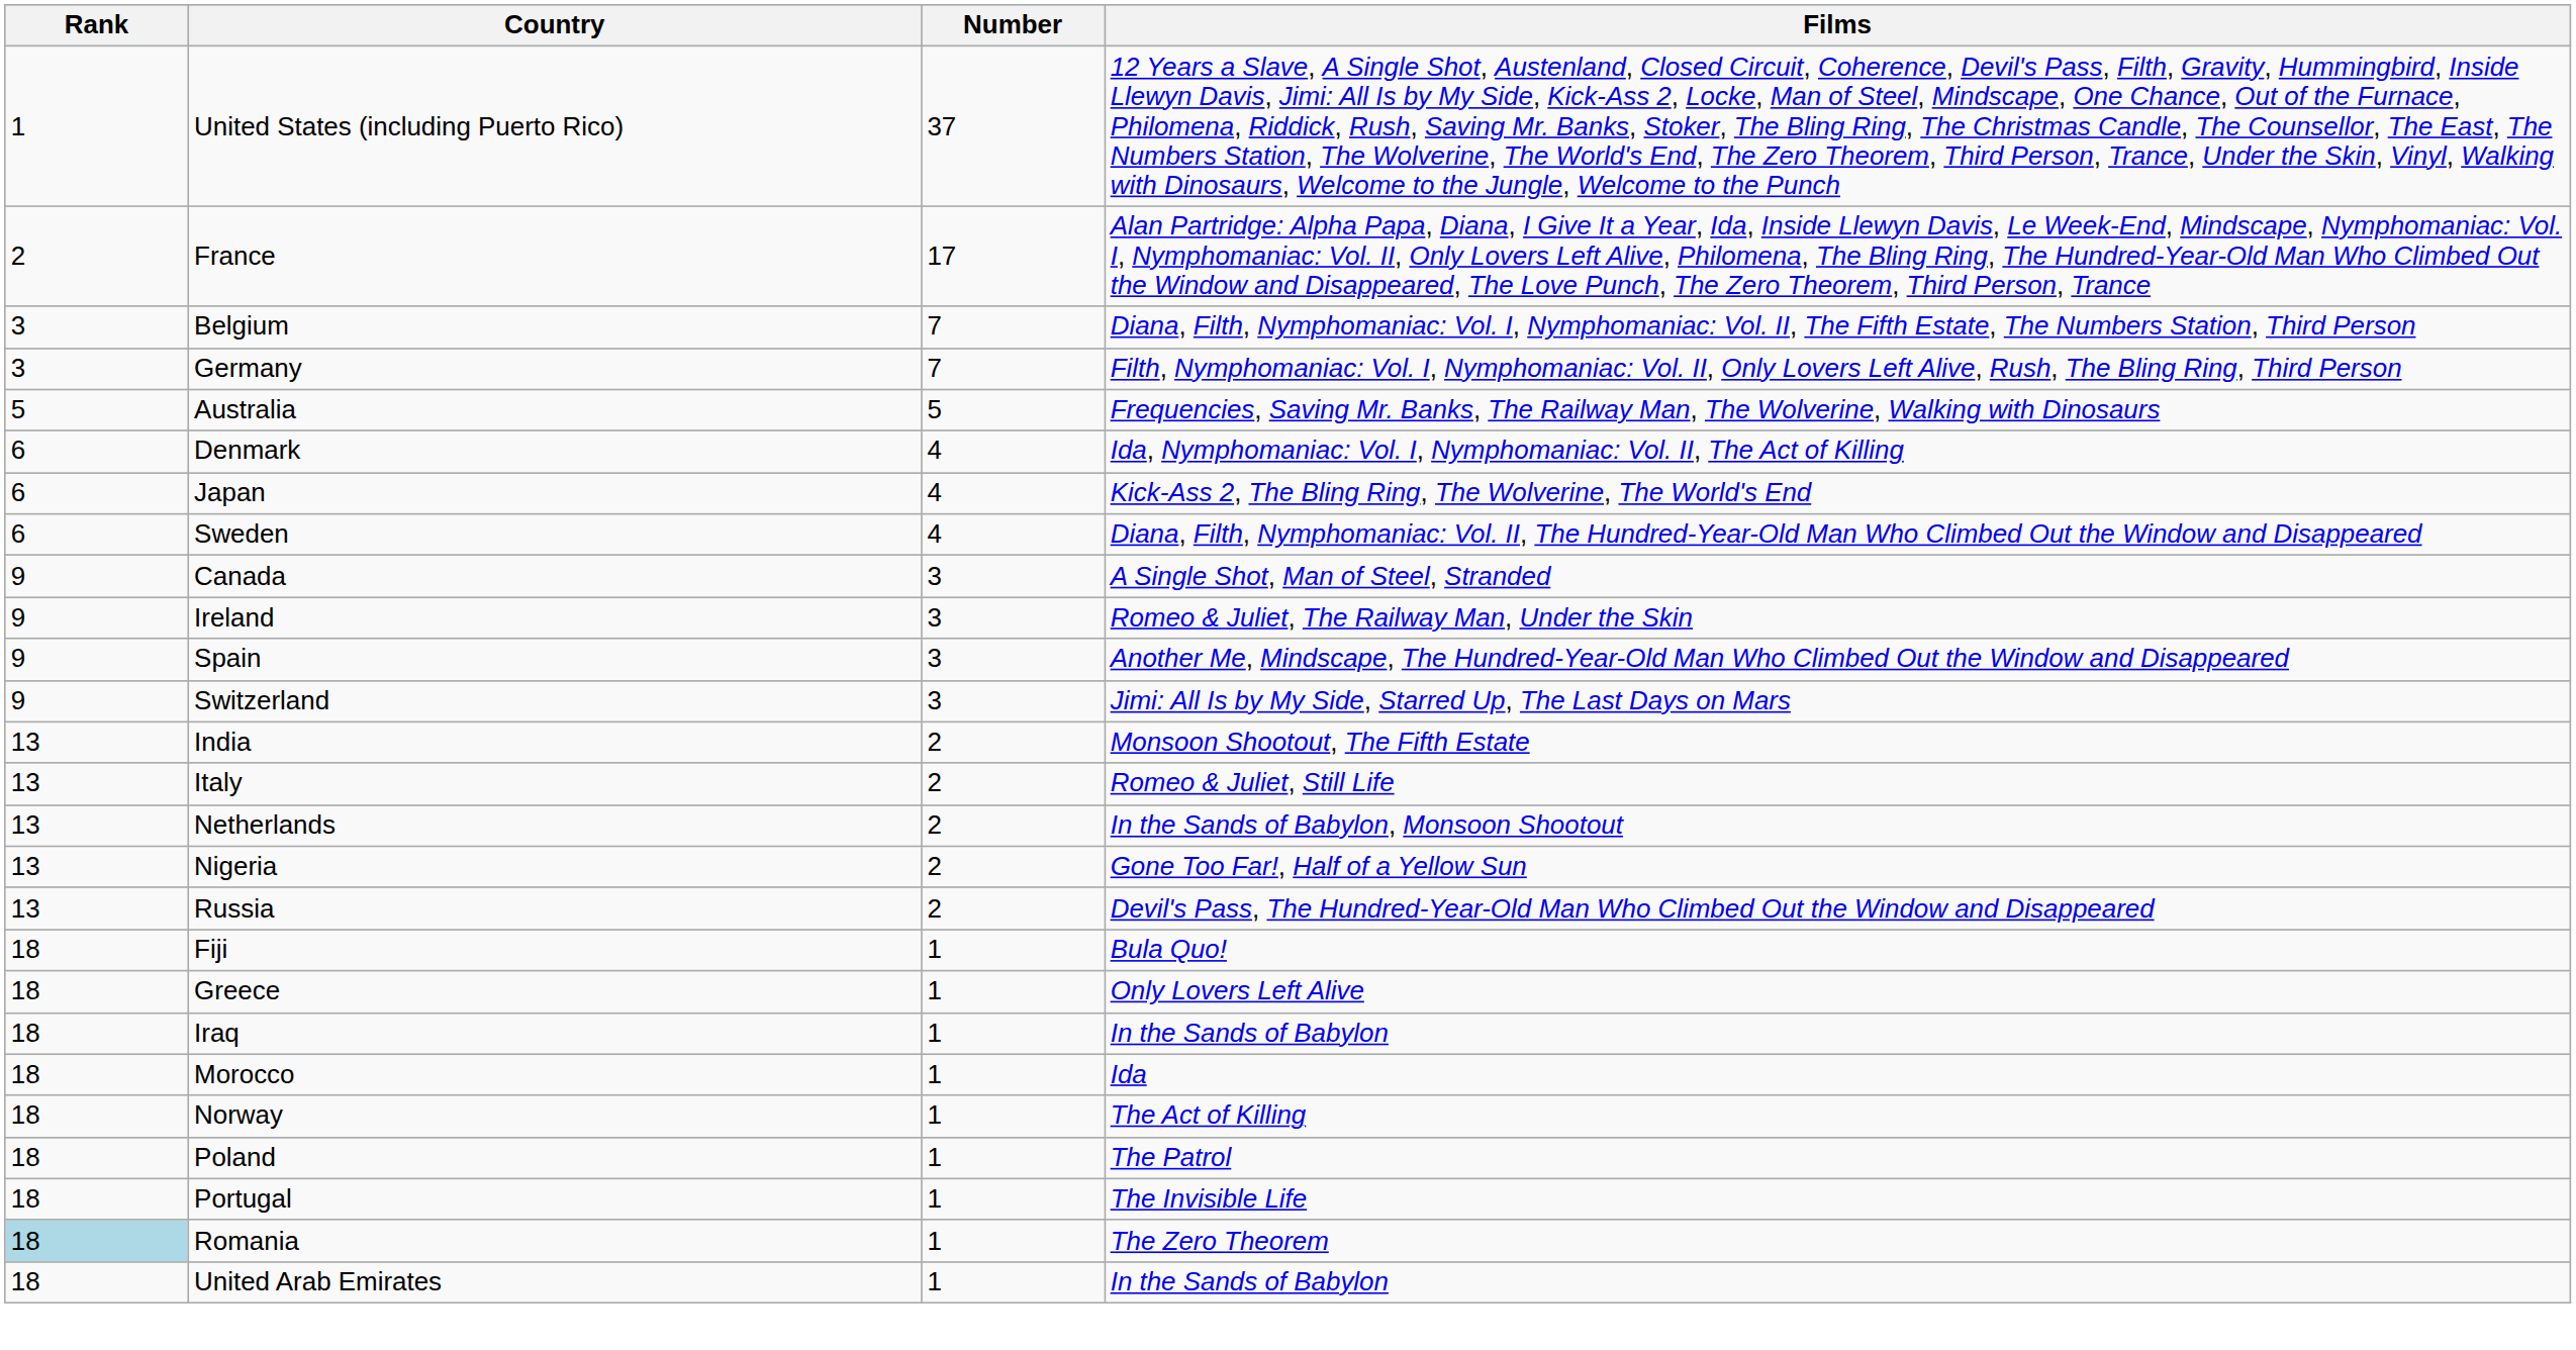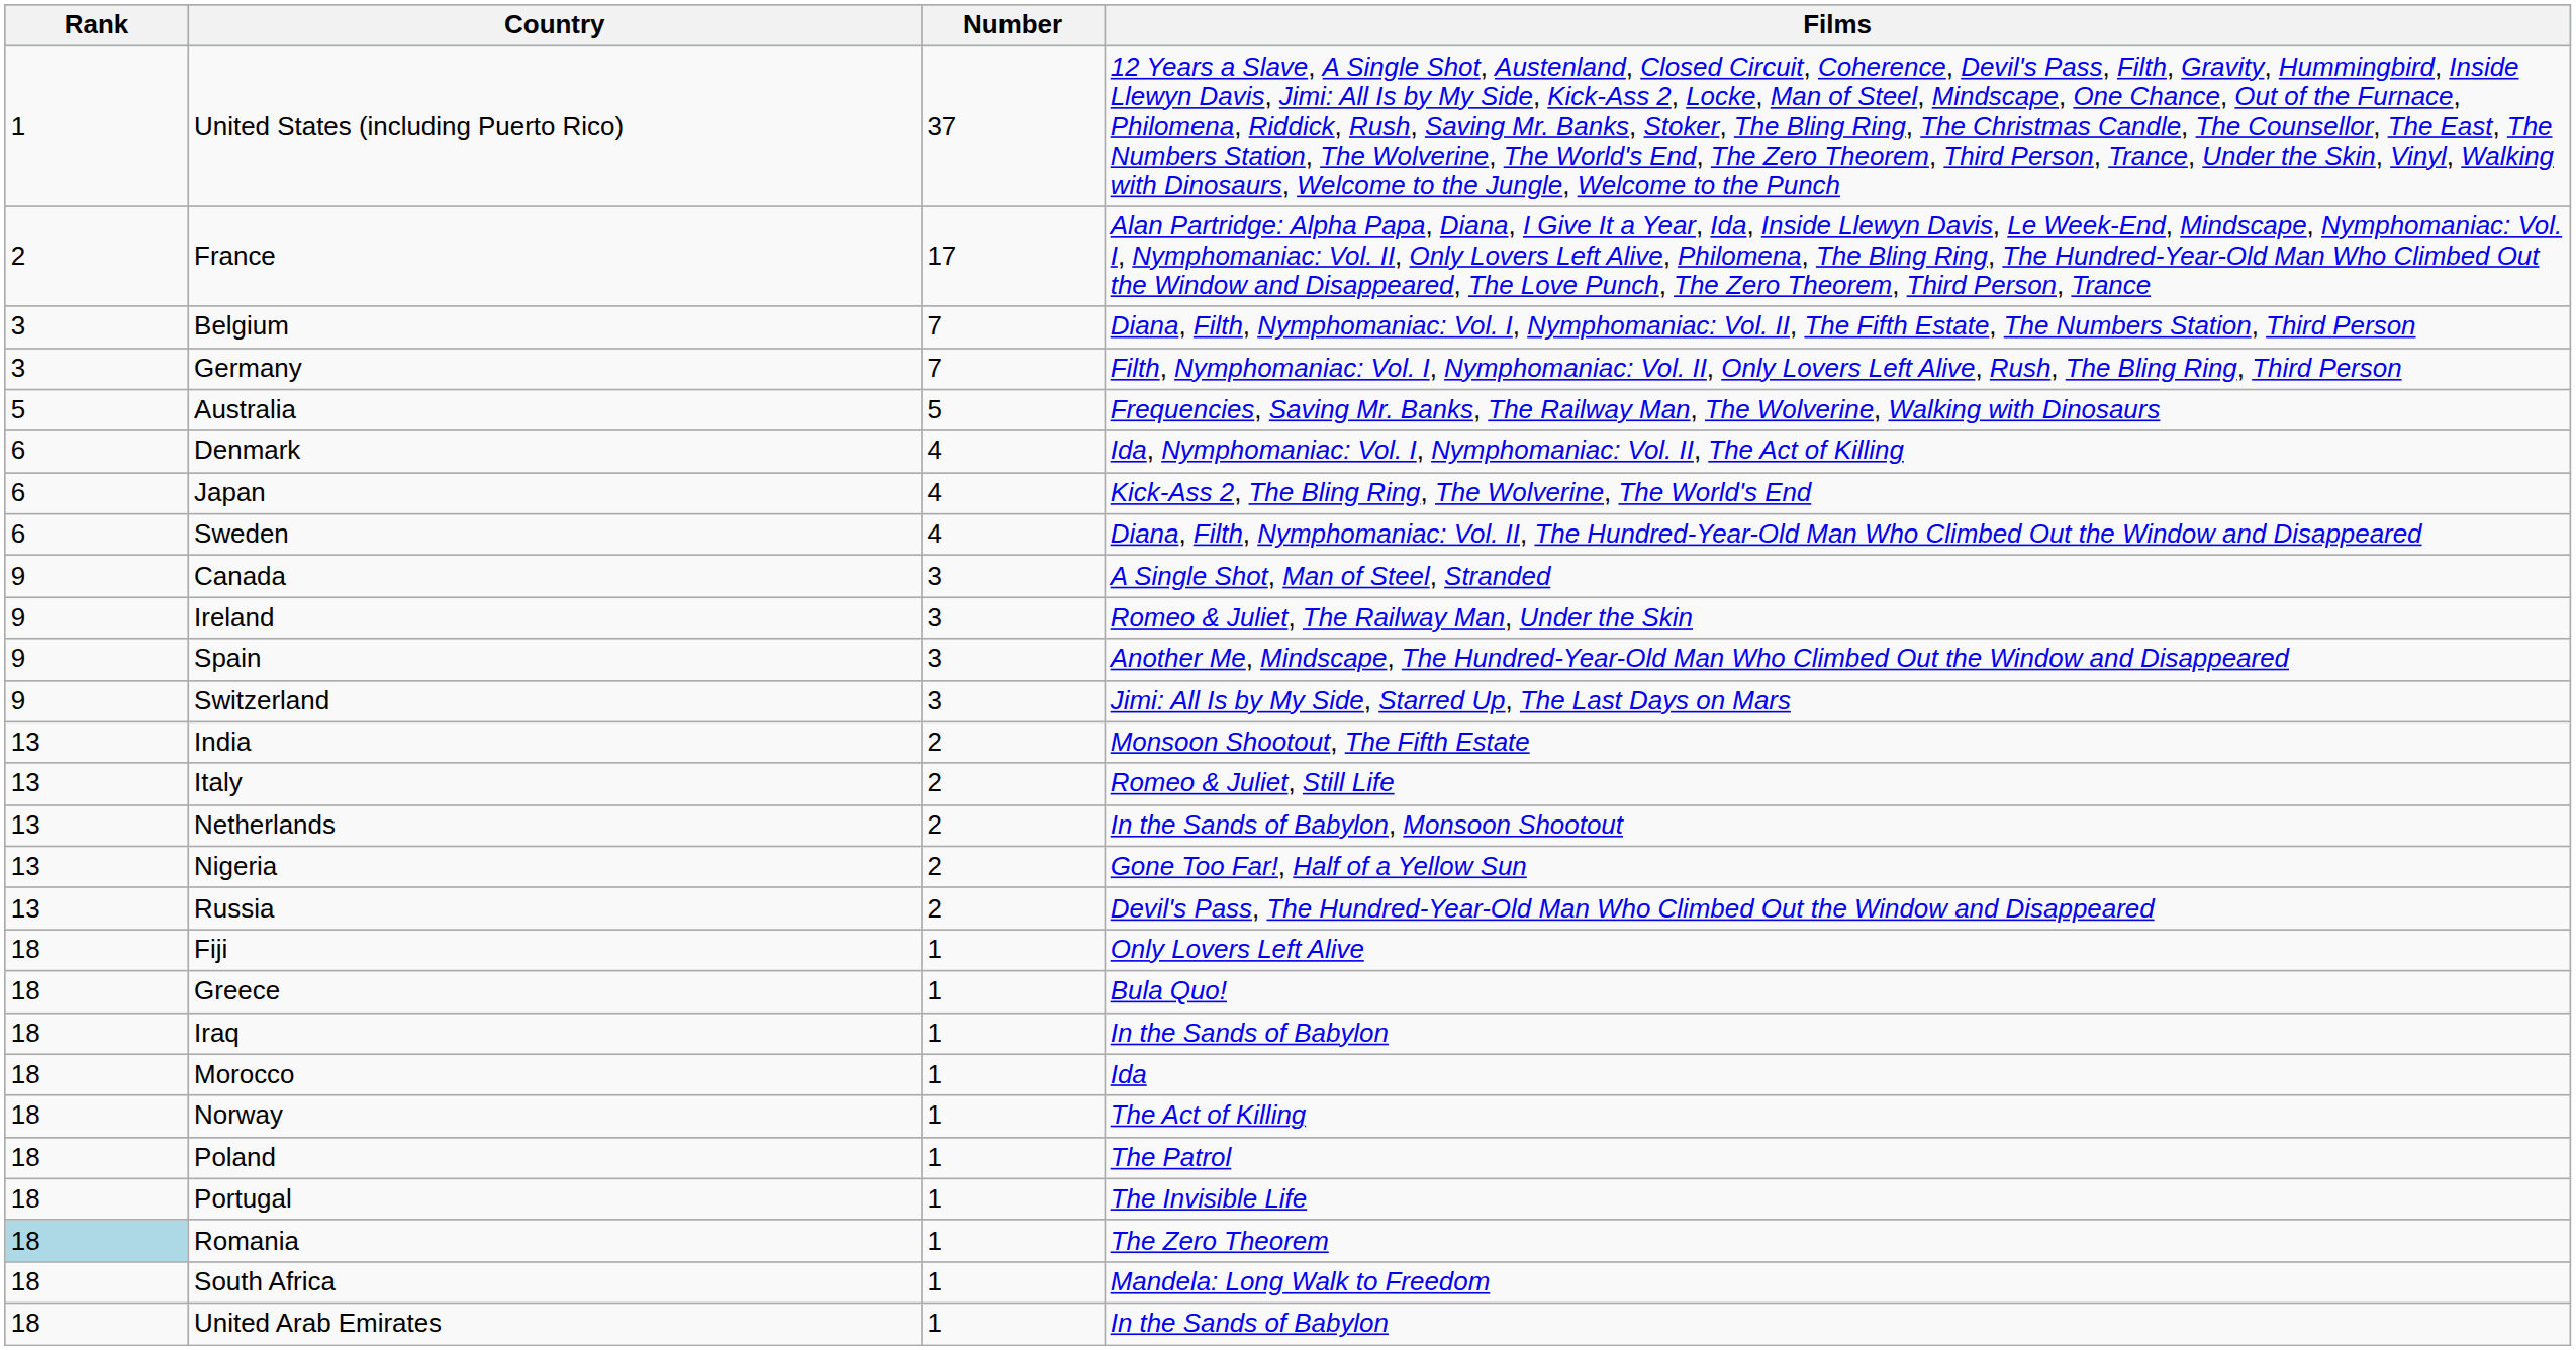Fiji | Films: Bula Quo! -> Only Lovers Left Alive
Greece | Films: Only Lovers Left Alive -> Bula Quo!
+ row: 18 | South Africa | 1 | Mandela: Long Walk to Freedom
